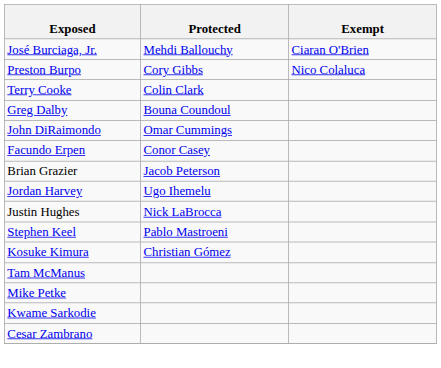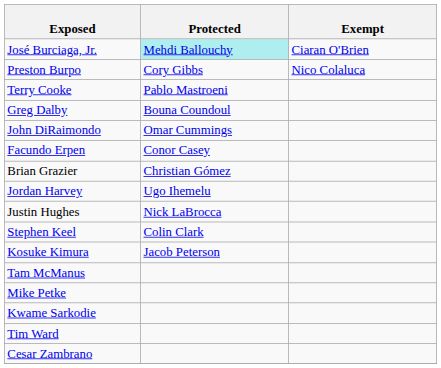José Burciaga, Jr. | Protected: no background -> paleturquoise background
Terry Cooke | Protected: Colin Clark -> Pablo Mastroeni
Brian Grazier | Protected: Jacob Peterson -> Christian Gómez
Stephen Keel | Protected: Pablo Mastroeni -> Colin Clark
Kosuke Kimura | Protected: Christian Gómez -> Jacob Peterson
+ row: Tim Ward
